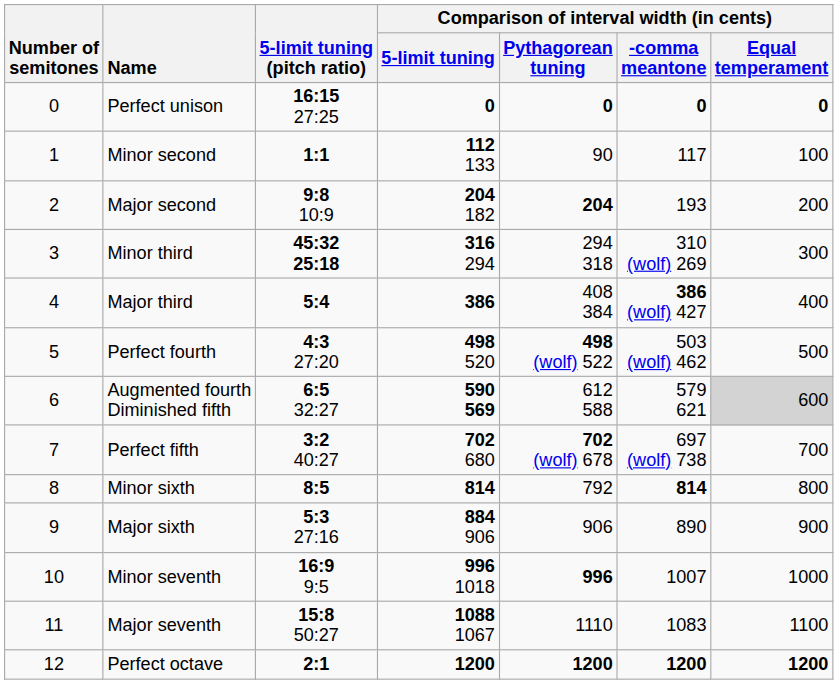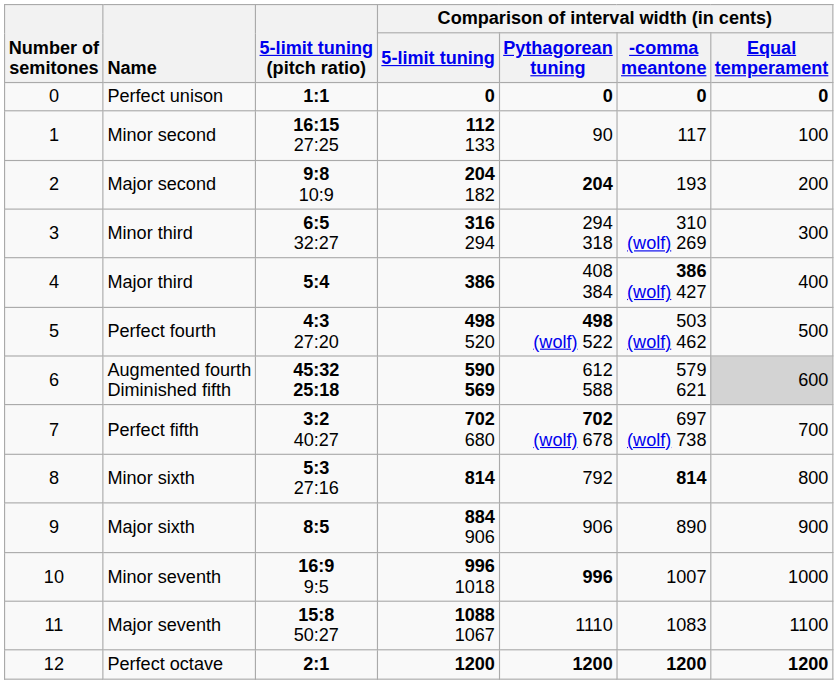Perfect unison | 5-limit tuning (pitch ratio): 16:15 27:25 -> 1:1
Minor second | 5-limit tuning (pitch ratio): 1:1 -> 16:15 27:25
Minor third | 5-limit tuning (pitch ratio): 45:32 25:18 -> 6:5 32:27
Augmented fourth Diminished fifth | 5-limit tuning (pitch ratio): 6:5 32:27 -> 45:32 25:18
Minor sixth | 5-limit tuning (pitch ratio): 8:5 -> 5:3 27:16
Major sixth | 5-limit tuning (pitch ratio): 5:3 27:16 -> 8:5
